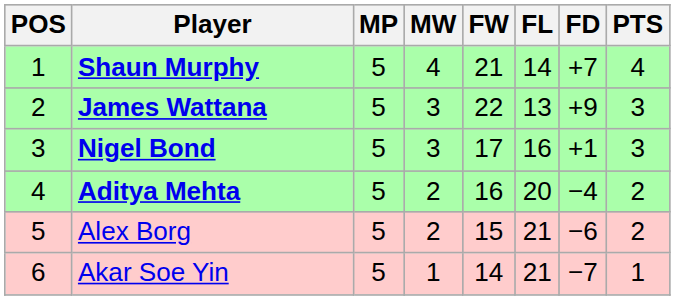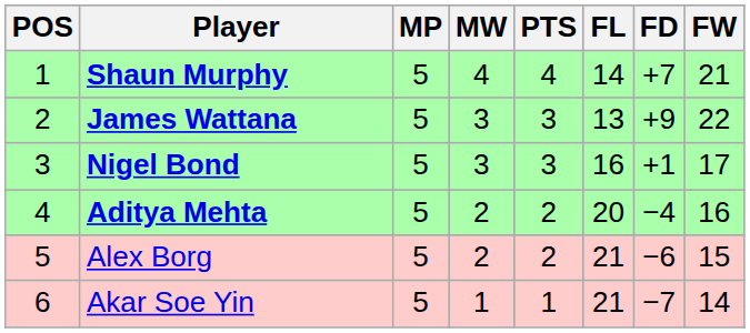columns swapped: FW <-> PTS
